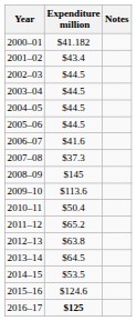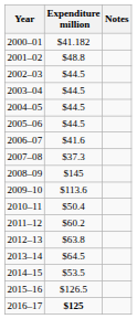2001–02 | Expenditure million: $43.4 -> $48.8
2011–12 | Expenditure million: $65.2 -> $60.2
2015–16 | Expenditure million: $124.6 -> $126.5
